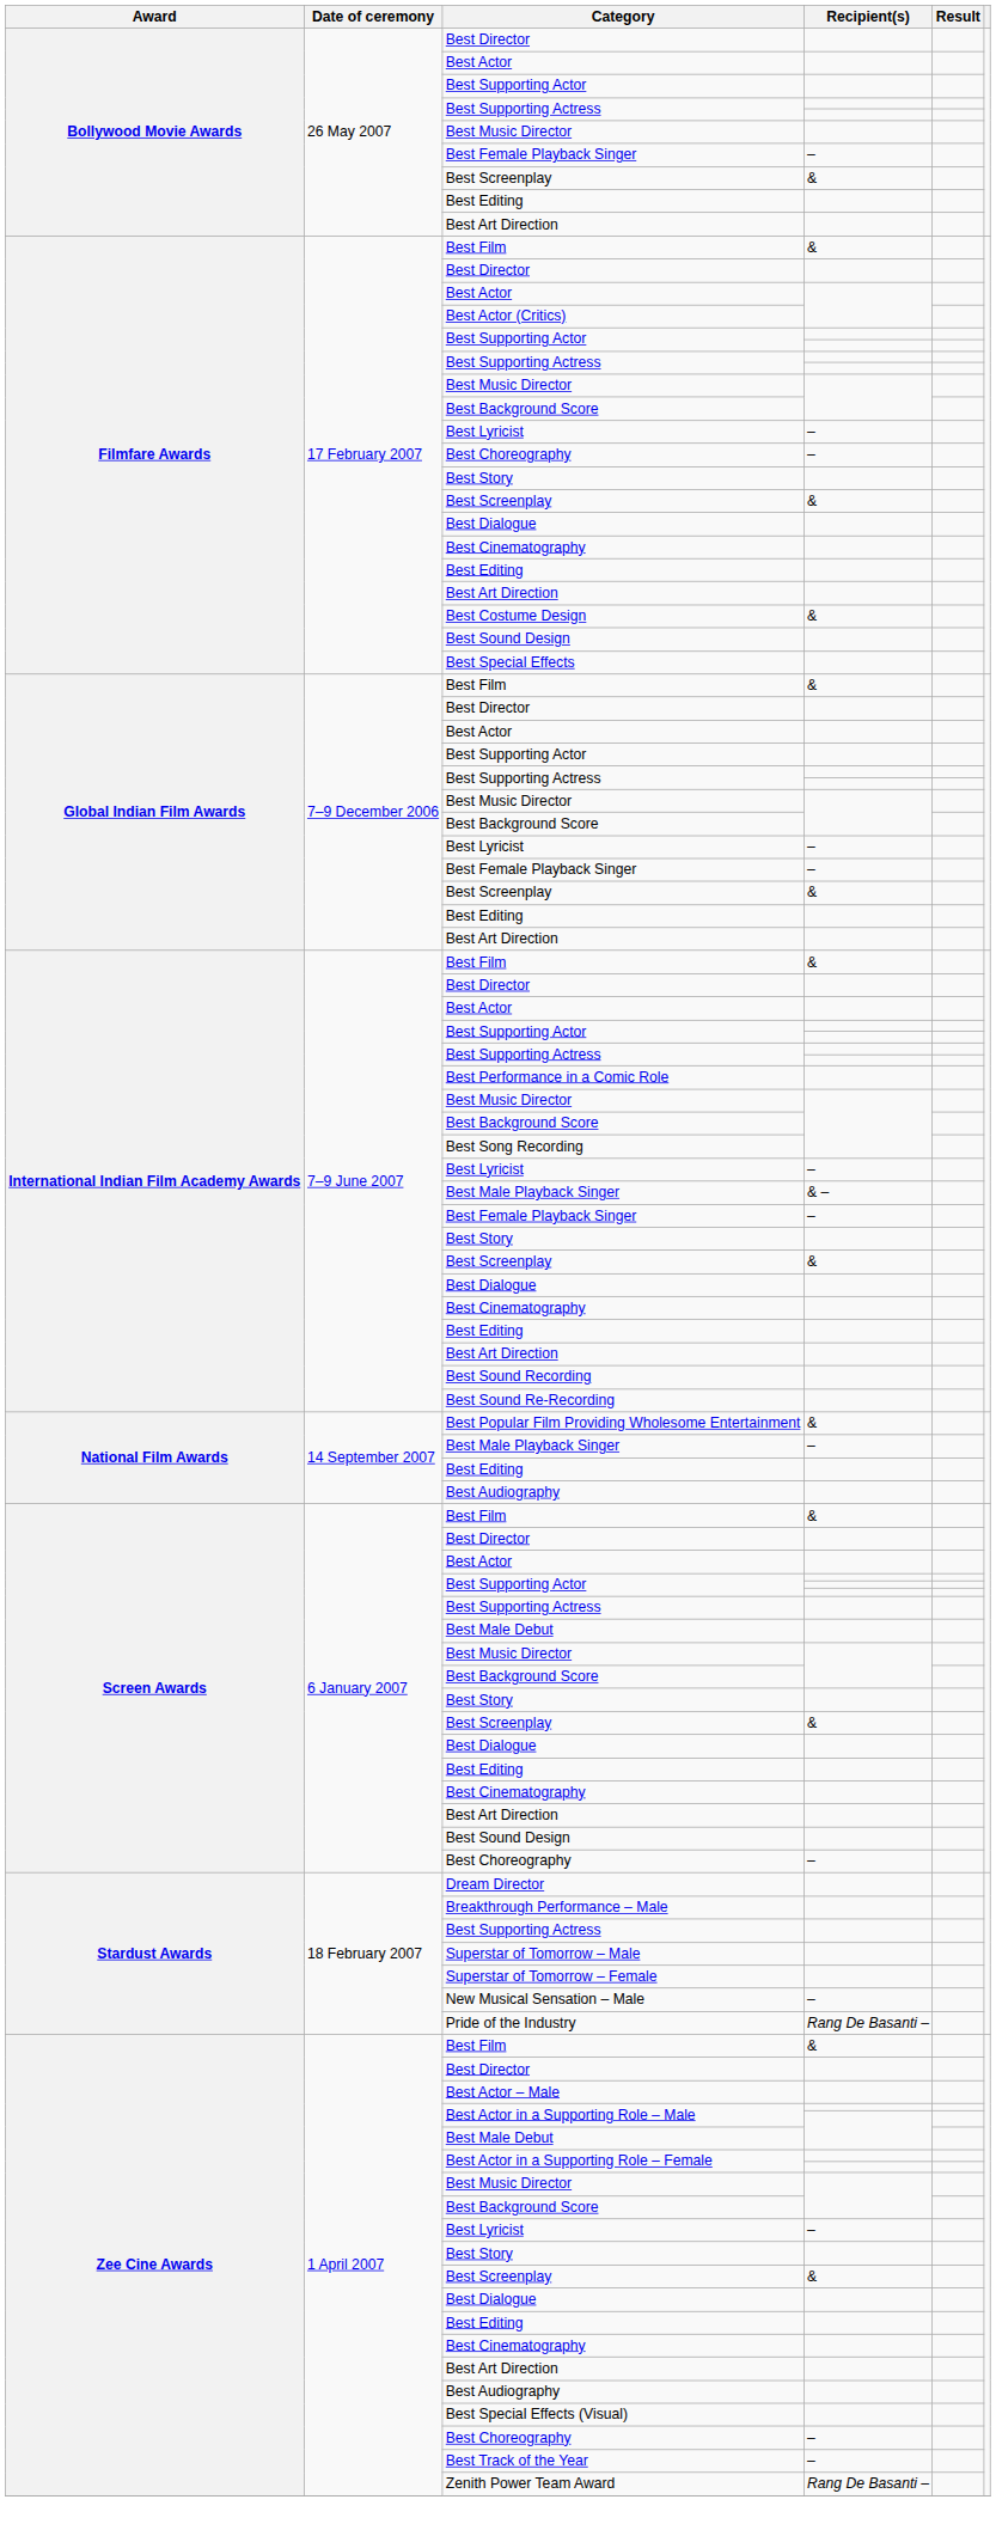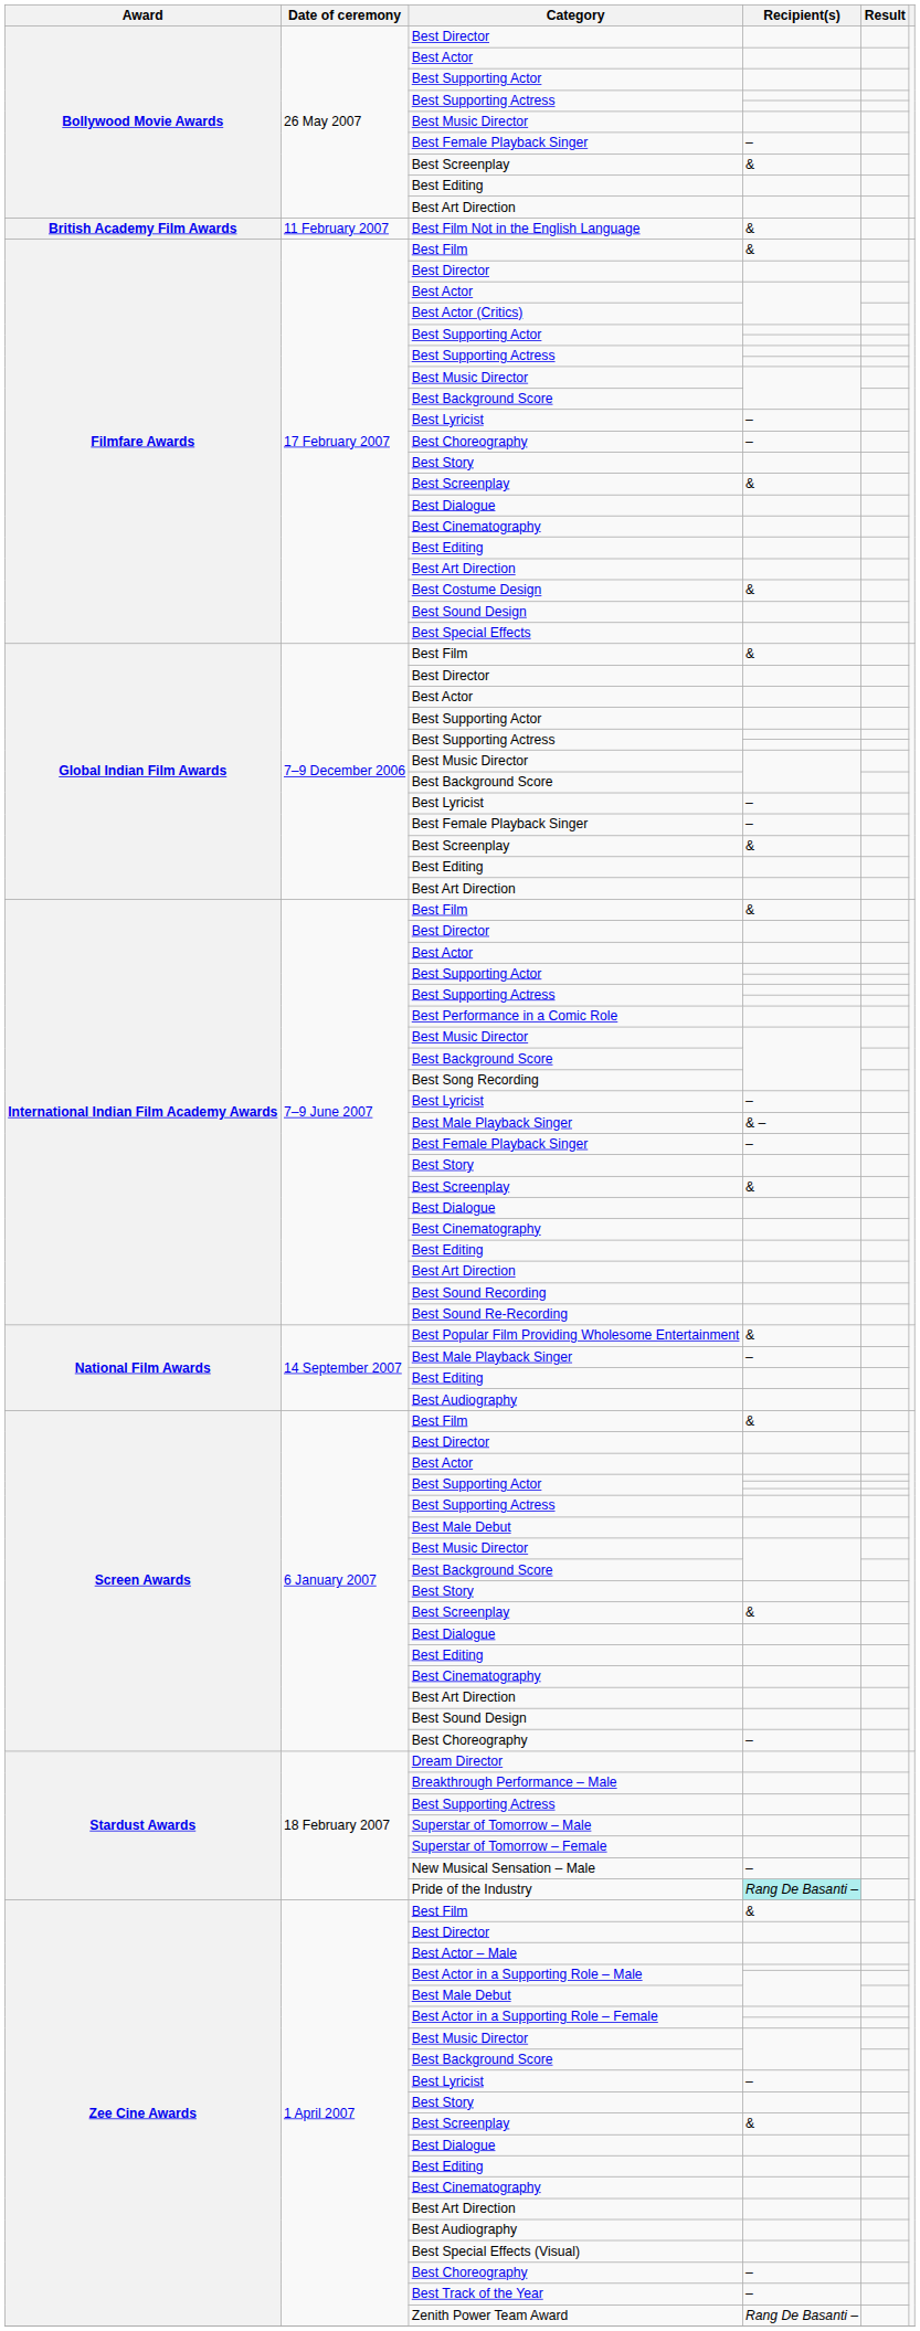+ row: British Academy Film Awards | 11 February 2007 | Best Film Not in the English Language | &
Pride of the Industry | Recipient(s): no background -> paleturquoise background
